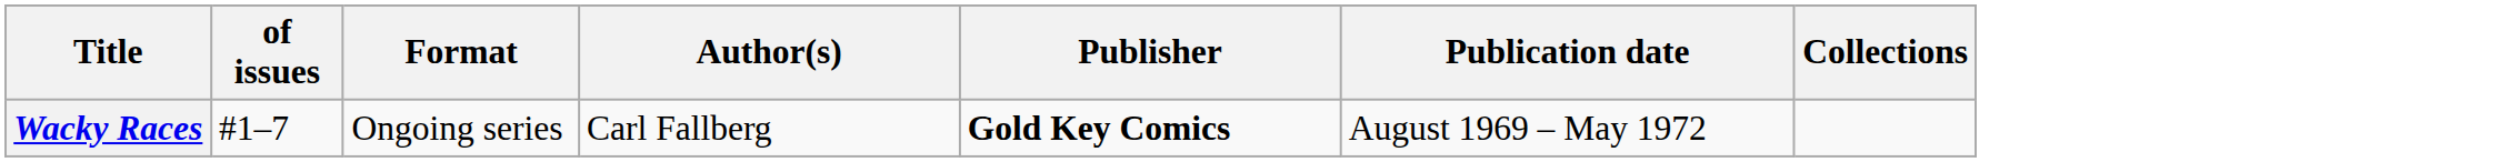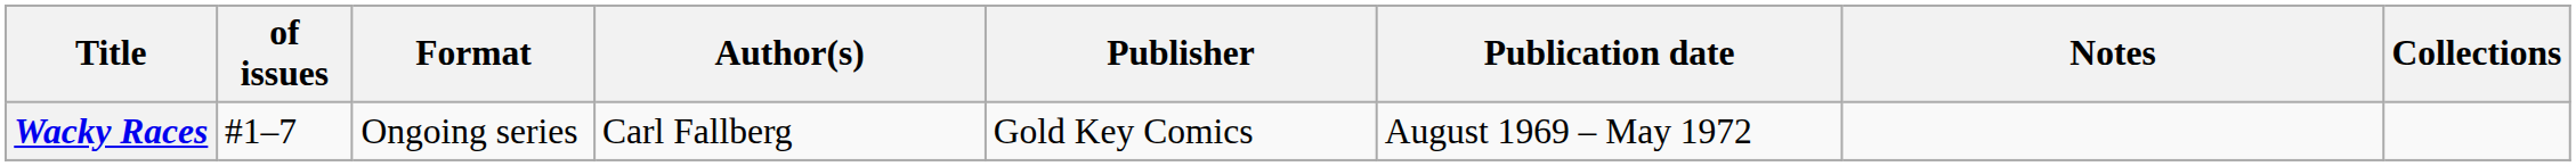+ column: Notes
Wacky Races | Publisher: bold -> normal
